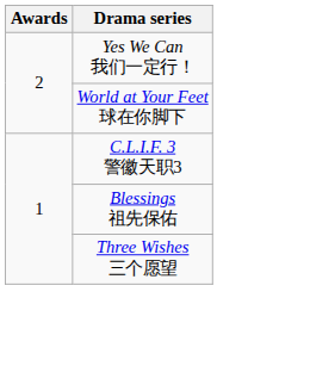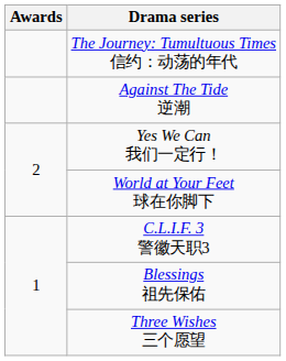+ row: The Journey: Tumultuous Times 信约：动荡的年代
+ row: Against The Tide 逆潮
